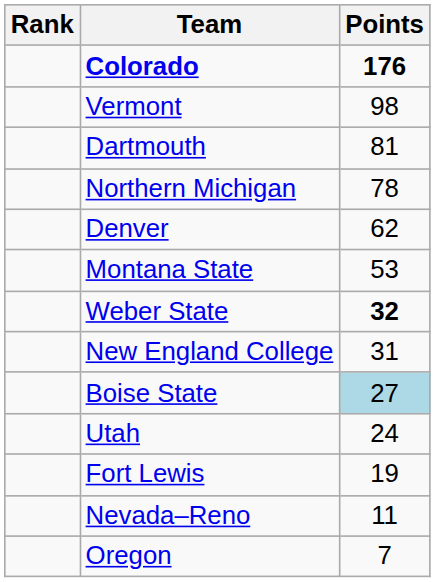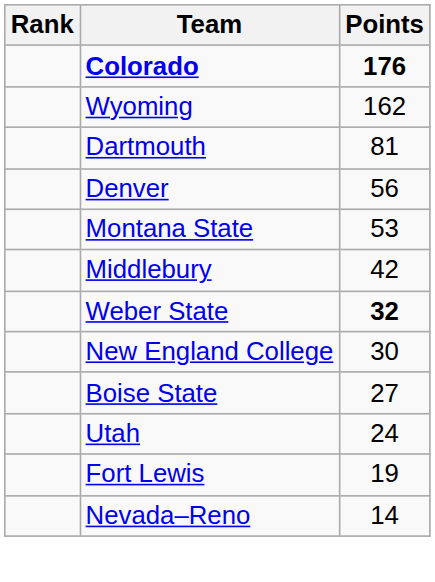+ row: Wyoming | 162
- row: Vermont | 98
- row: Northern Michigan | 78
Denver | Points: 62 -> 56
+ row: Middlebury | 42
New England College | Points: 31 -> 30
Boise State | Points: lightblue background -> no background
Nevada–Reno | Points: 11 -> 14
- row: Oregon | 7
